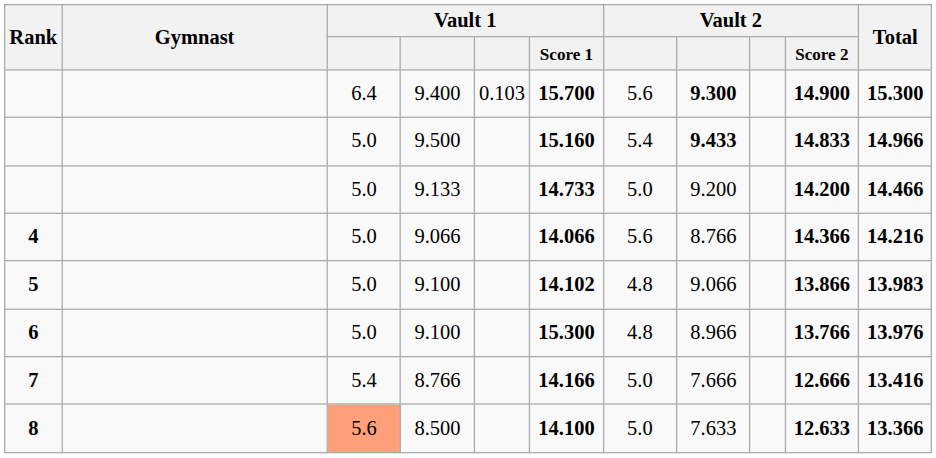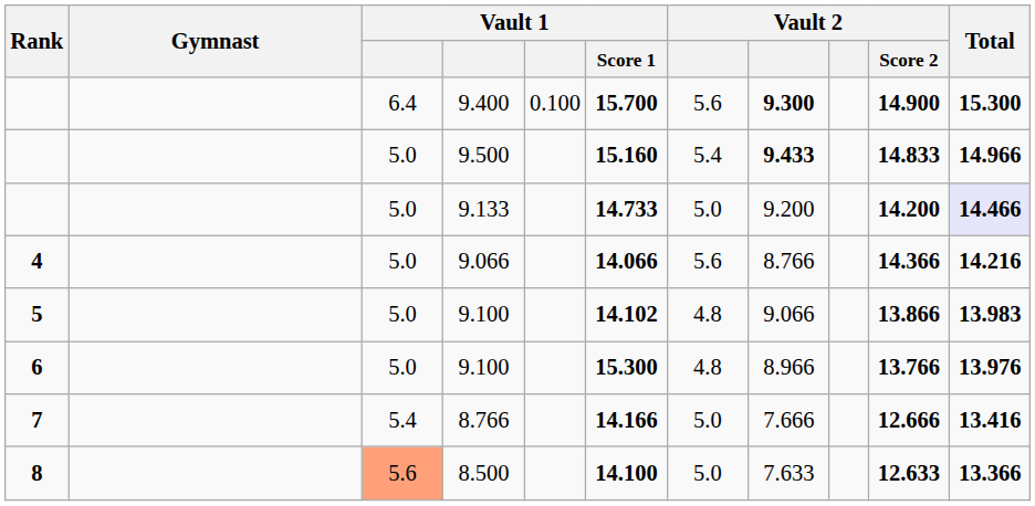9.400 | column 5: 0.103 -> 0.100
9.133 | Total: no background -> lavender background
